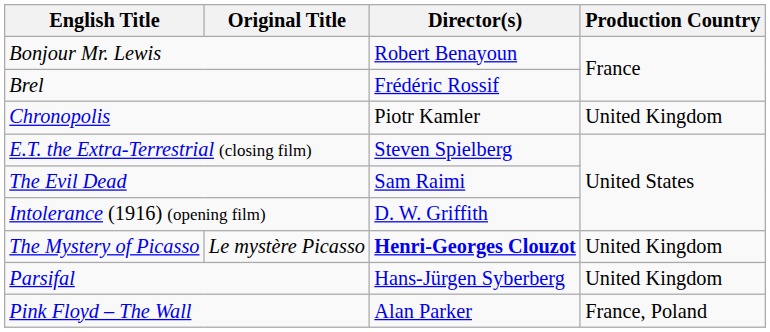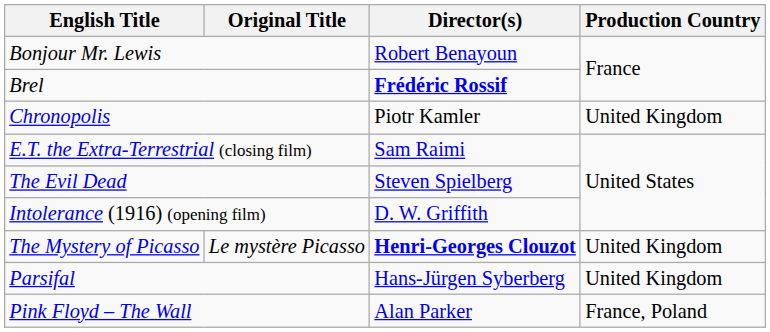Brel | Director(s): normal -> bold
E.T. the Extra-Terrestrial (closing film) | Director(s): Steven Spielberg -> Sam Raimi
The Evil Dead | Director(s): Sam Raimi -> Steven Spielberg
